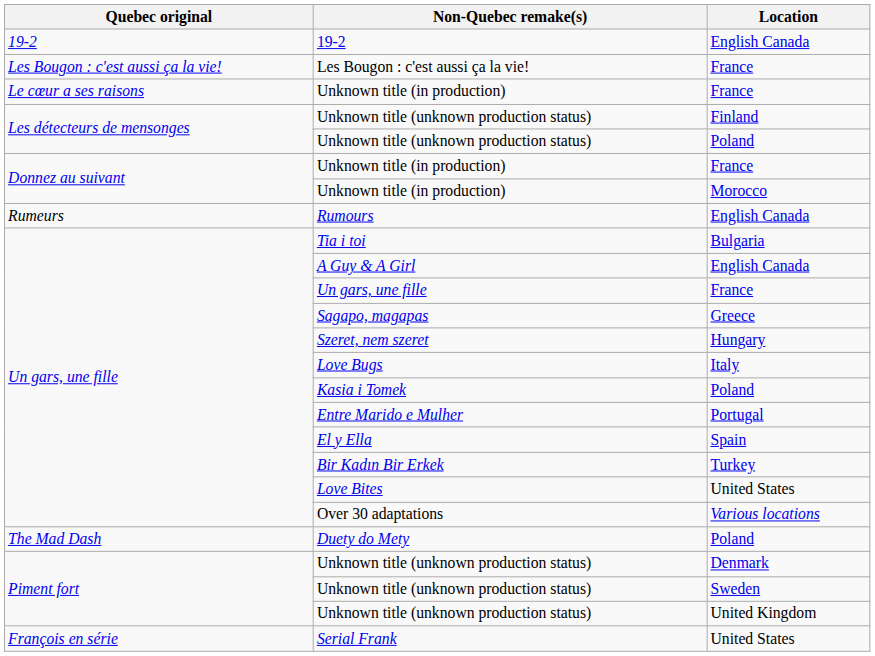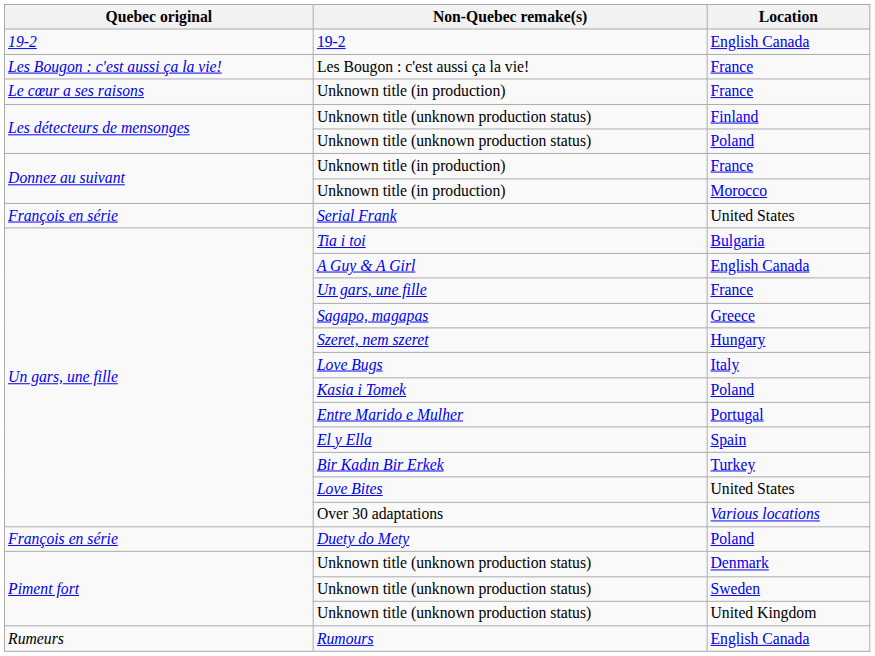rows swapped: Serial Frank <-> Rumours
Duety do Mety | Quebec original: The Mad Dash -> François en série
